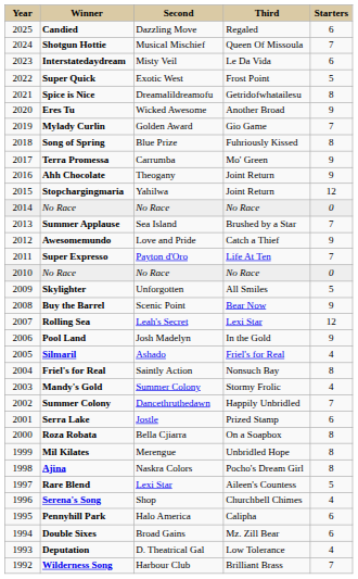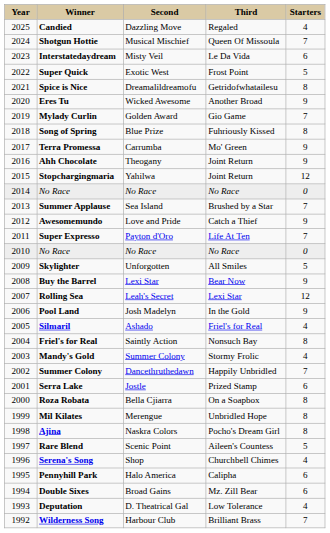Candied | column 5: 6 -> 4
Buy the Barrel | column 3: Scenic Point -> Lexi Star
Rare Blend | column 3: Lexi Star -> Scenic Point
